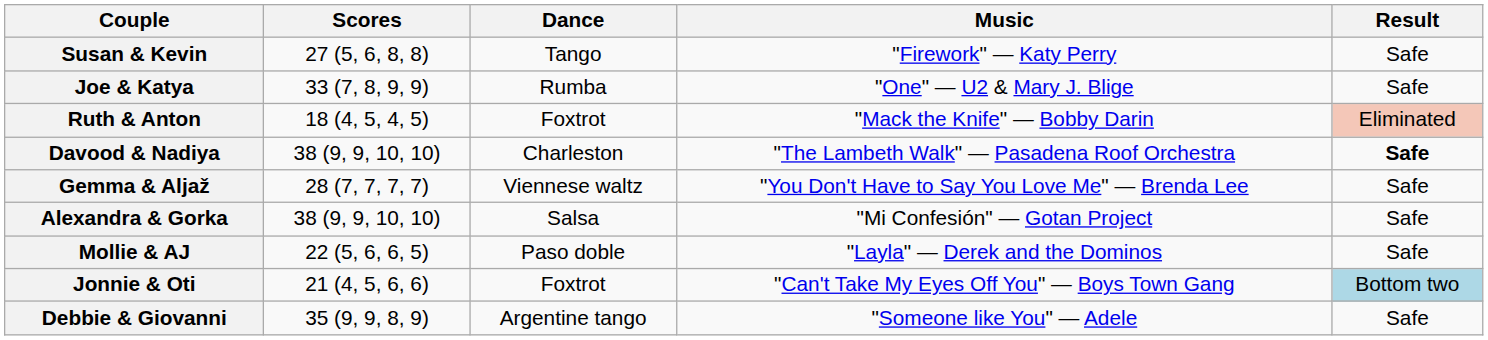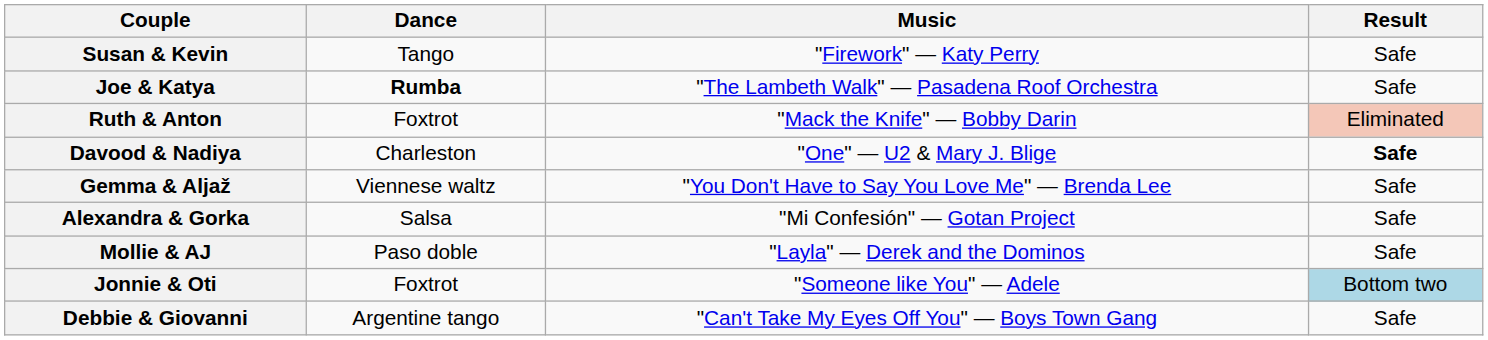- column: Scores | 27 (5, 6, 8, 8) | 33 (7, 8, 9, 9) | 18 (4, 5, 4, 5) | 38 (9, 9, 10, 10) | 28 (7, 7, 7, 7) | 38 (9, 9, 10, 10) | 22 (5, 6, 6, 5) | 21 (4, 5, 6, 6) | 35 (9, 9, 8, 9)
Joe & Katya | Dance: normal -> bold
Joe & Katya | Music: "One" — U2 & Mary J. Blige -> "The Lambeth Walk" — Pasadena Roof Orchestra
Davood & Nadiya | Music: "The Lambeth Walk" — Pasadena Roof Orchestra -> "One" — U2 & Mary J. Blige
Jonnie & Oti | Music: "Can't Take My Eyes Off You" — Boys Town Gang -> "Someone like You" — Adele
Debbie & Giovanni | Music: "Someone like You" — Adele -> "Can't Take My Eyes Off You" — Boys Town Gang
